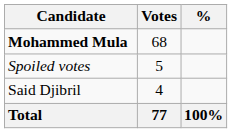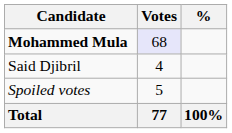Mohammed Mula | Votes: no background -> lavender background
rows swapped: Said Djibril <-> Spoiled votes
